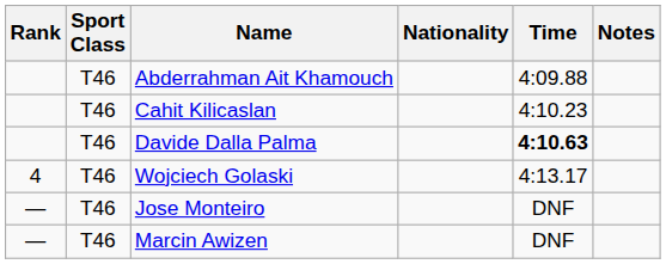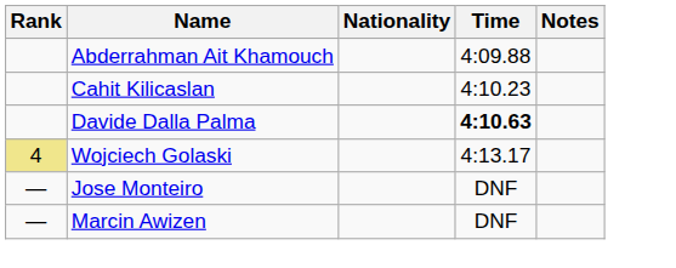- column: Sport Class | T46 | T46 | T46 | T46 | T46 | T46
Wojciech Golaski | Rank: no background -> khaki background
